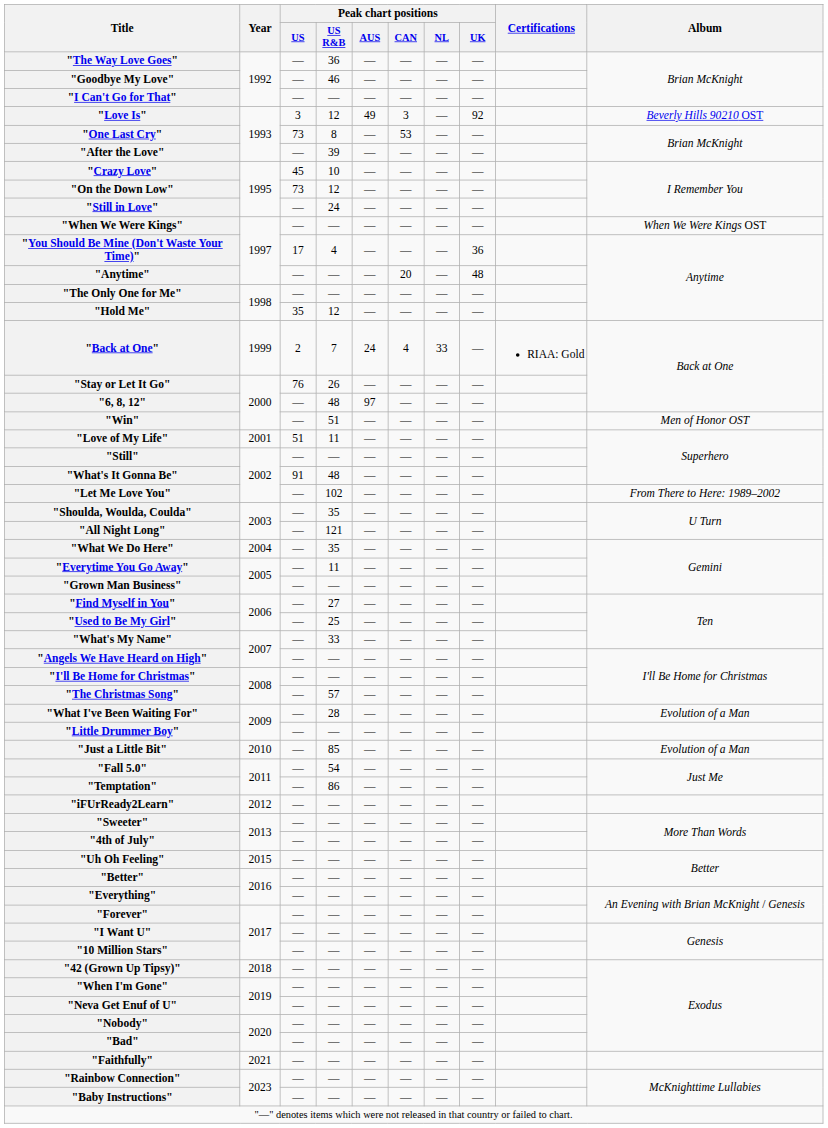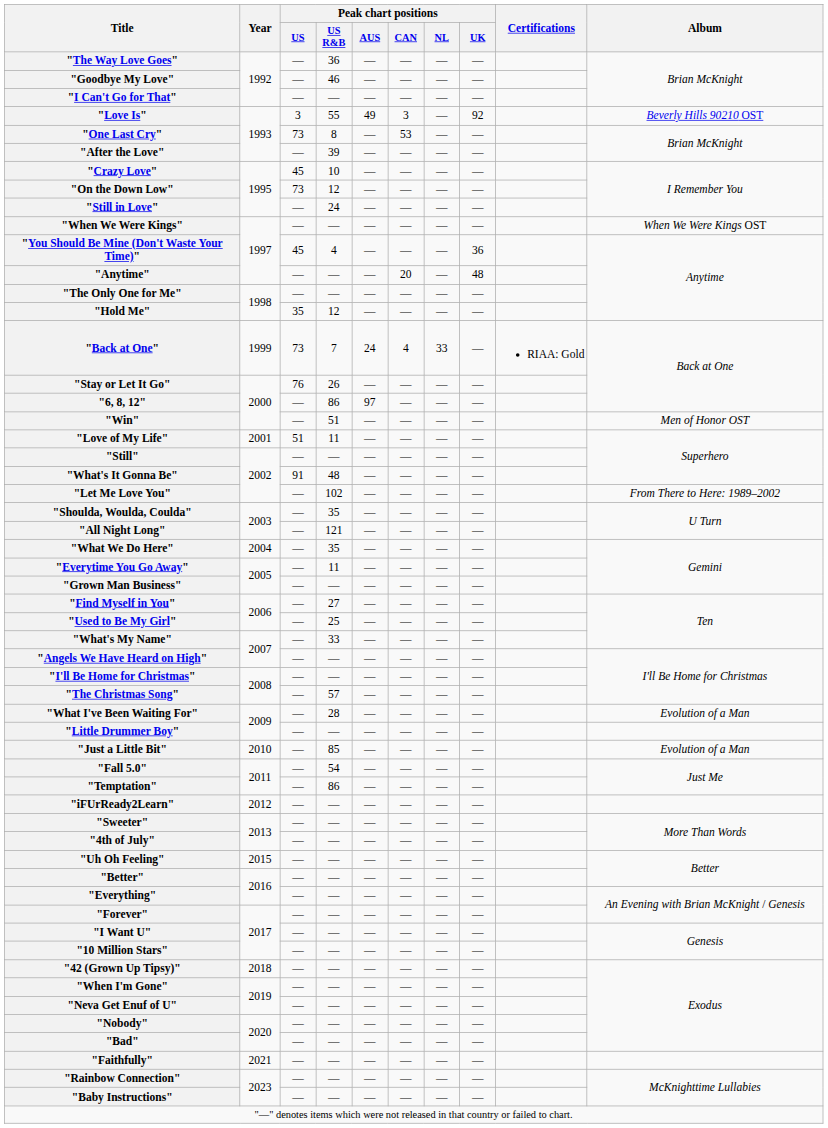"Love Is" | Peak chart positions / US R&B: 12 -> 55
"You Should Be Mine (Don't Waste Your Time)" | Peak chart positions / US: 17 -> 45
"Back at One" | Peak chart positions / US: 2 -> 73
"6, 8, 12" | Peak chart positions / US R&B: 48 -> 86
